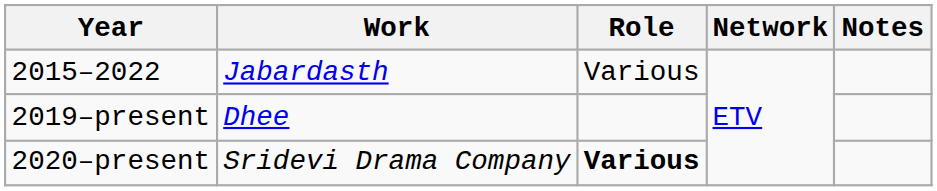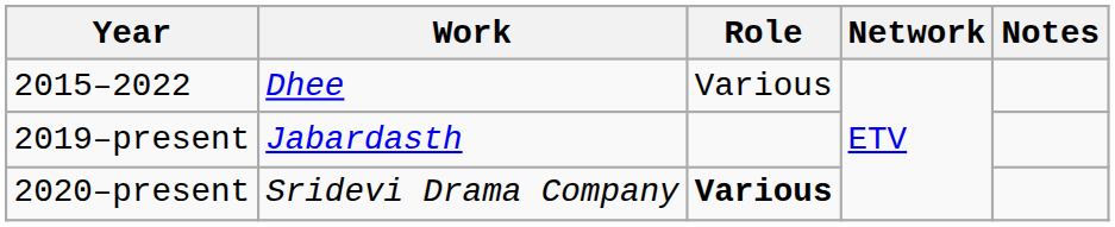2015–2022 | Work: Jabardasth -> Dhee
2019–present | Work: Dhee -> Jabardasth
